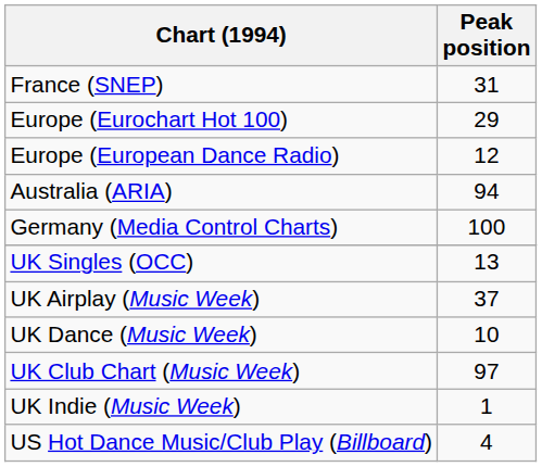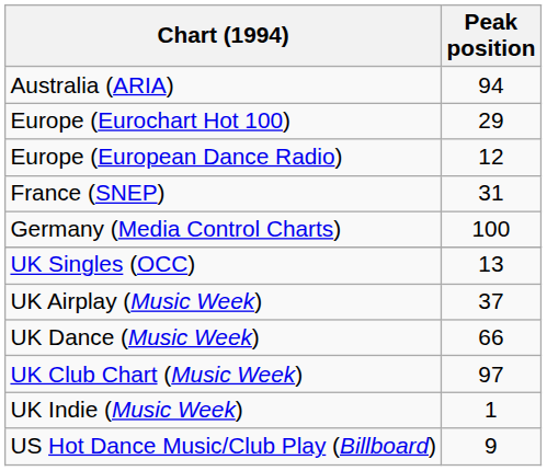rows swapped: Australia (ARIA) <-> France (SNEP)
UK Dance (Music Week) | Peak position: 10 -> 66
US Hot Dance Music/Club Play (Billboard) | Peak position: 4 -> 9
